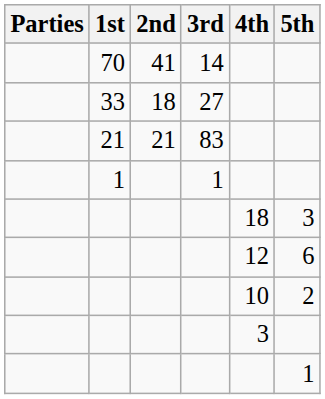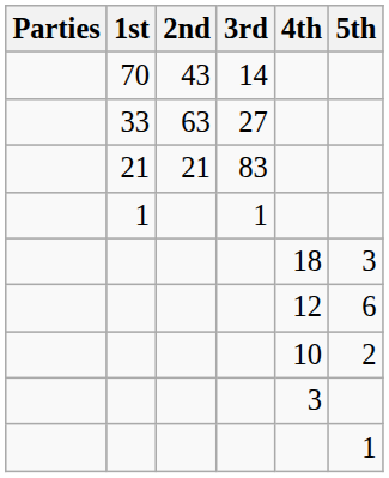70 | 2nd: 41 -> 43
33 | 2nd: 18 -> 63
